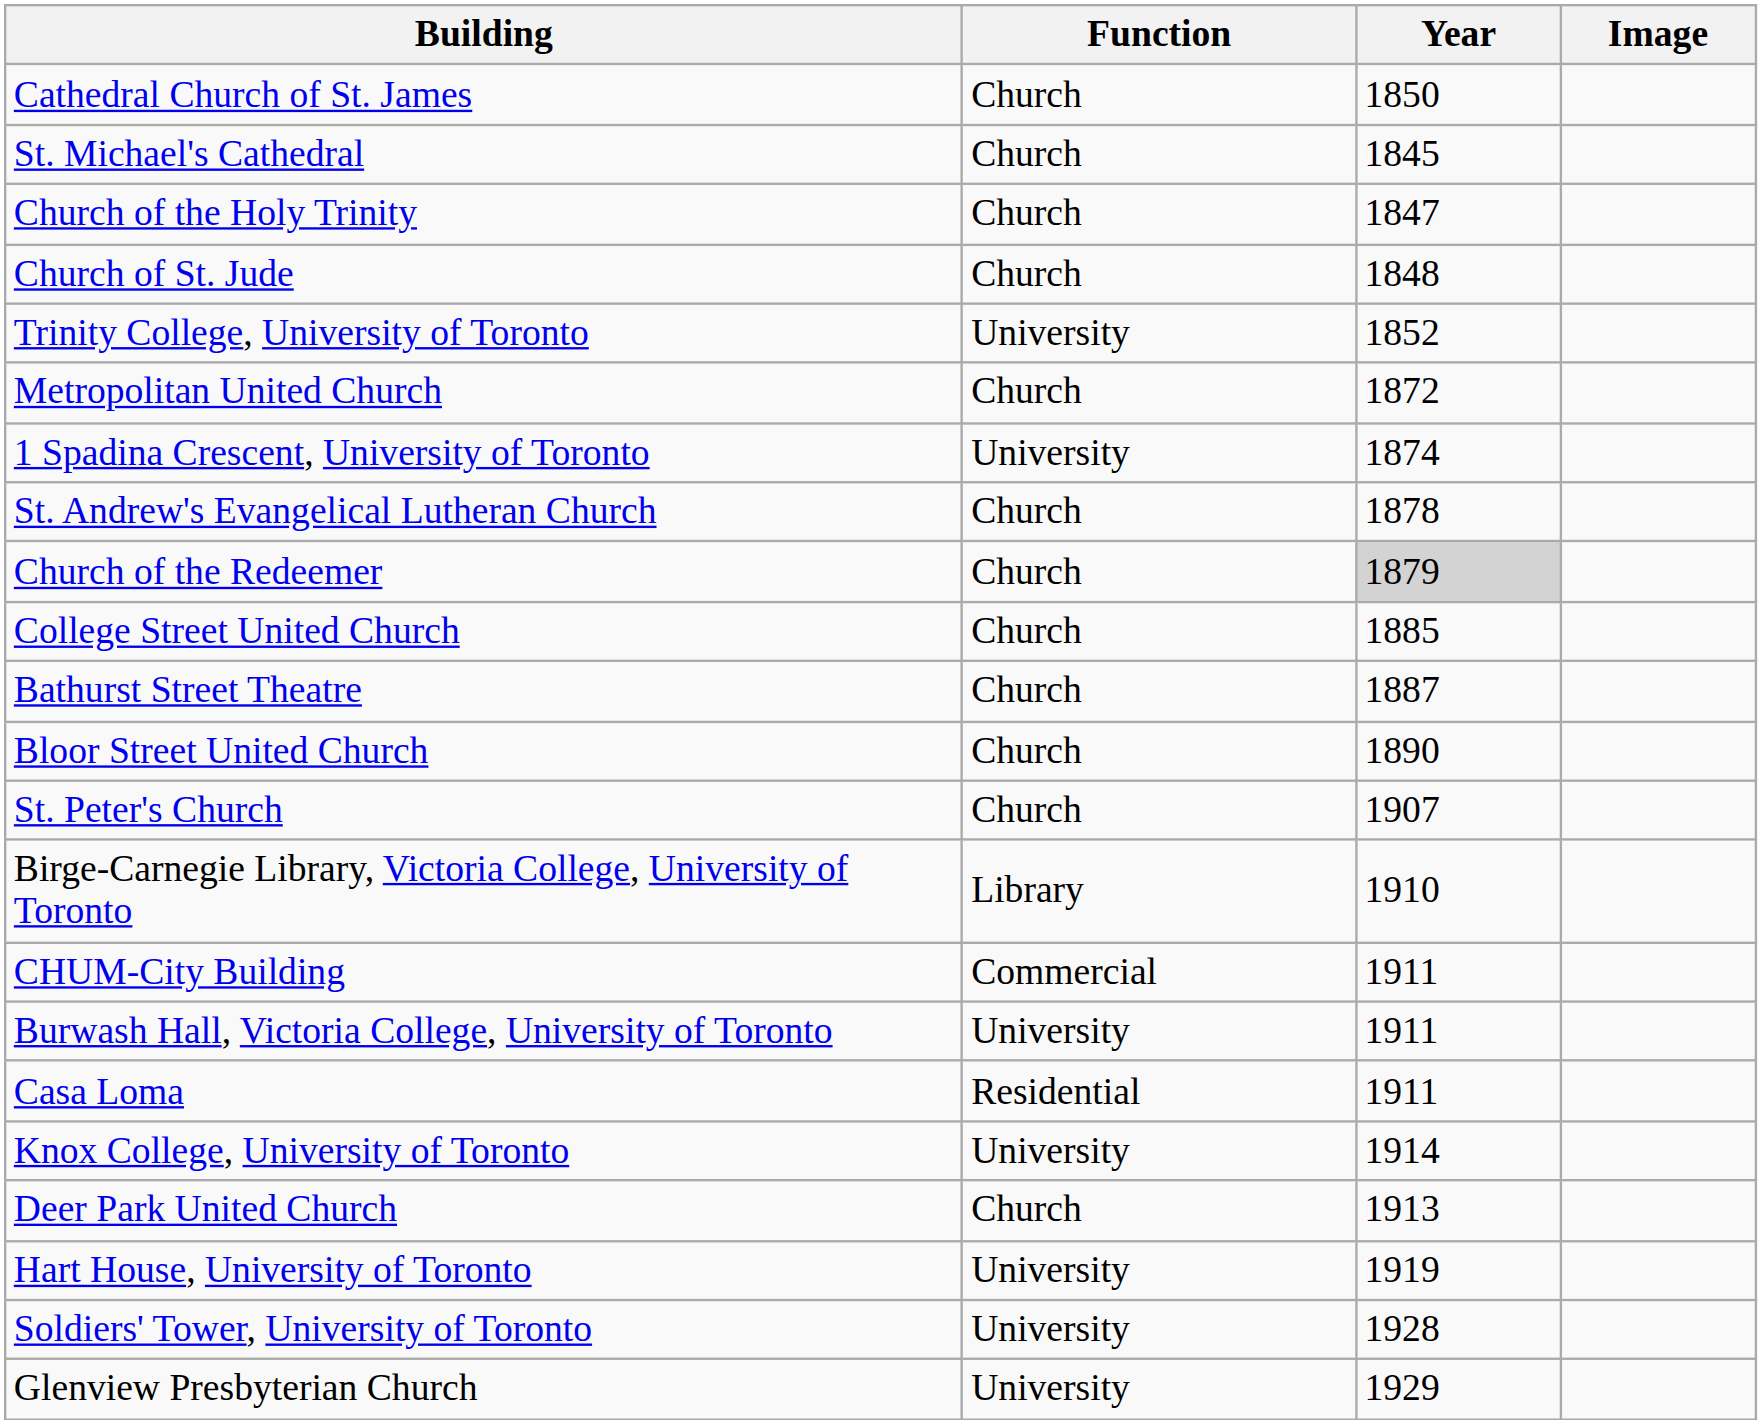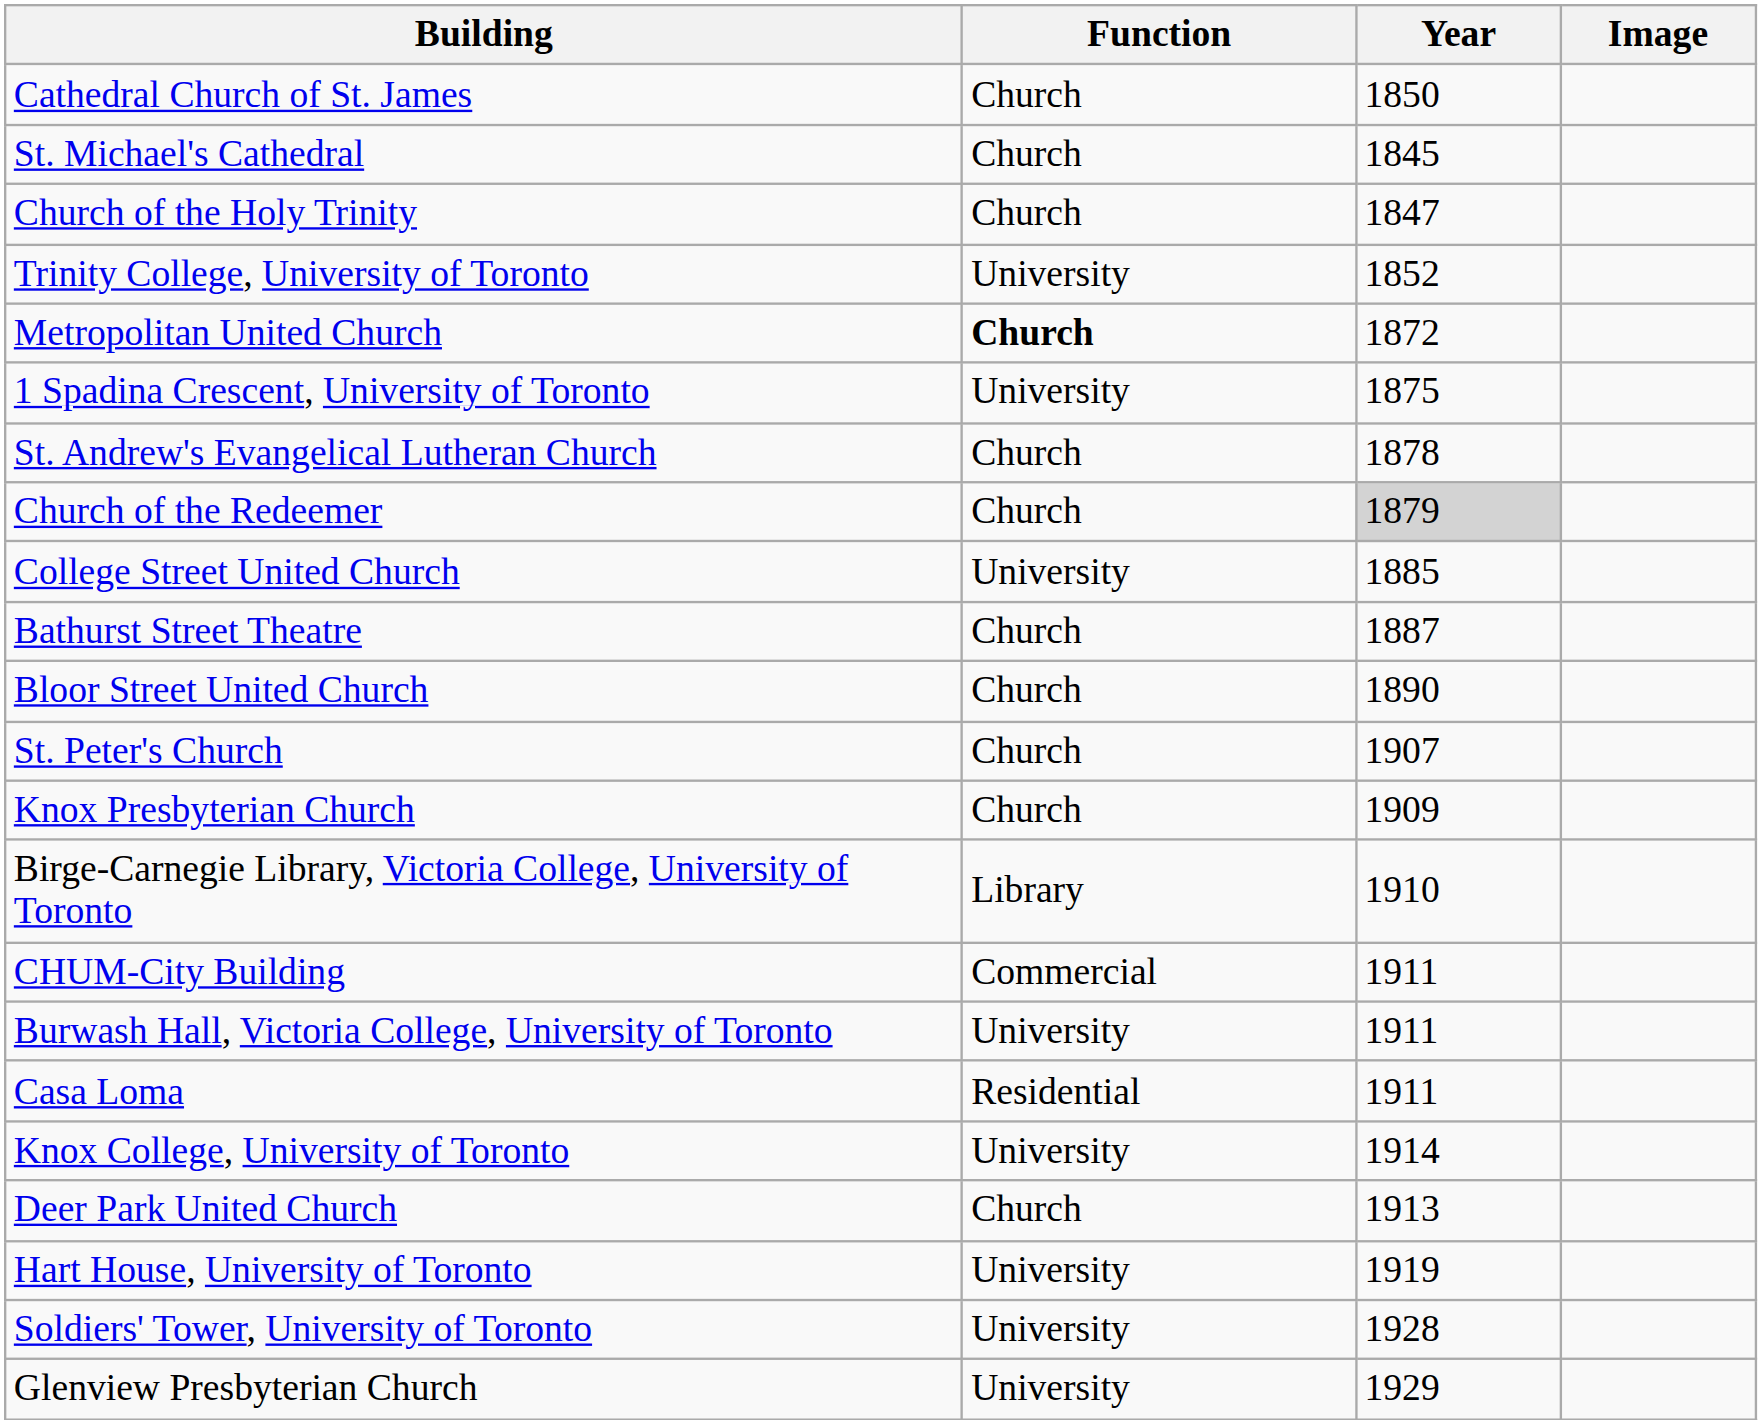- row: Church of St. Jude | Church | 1848
Metropolitan United Church | Function: normal -> bold
1 Spadina Crescent, University of Toronto | Year: 1874 -> 1875
College Street United Church | Function: Church -> University
+ row: Knox Presbyterian Church | Church | 1909
